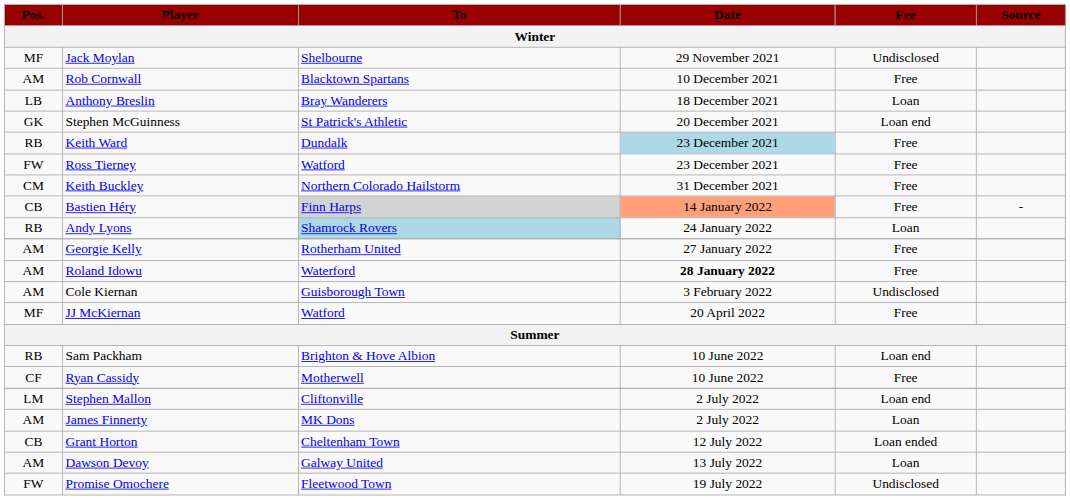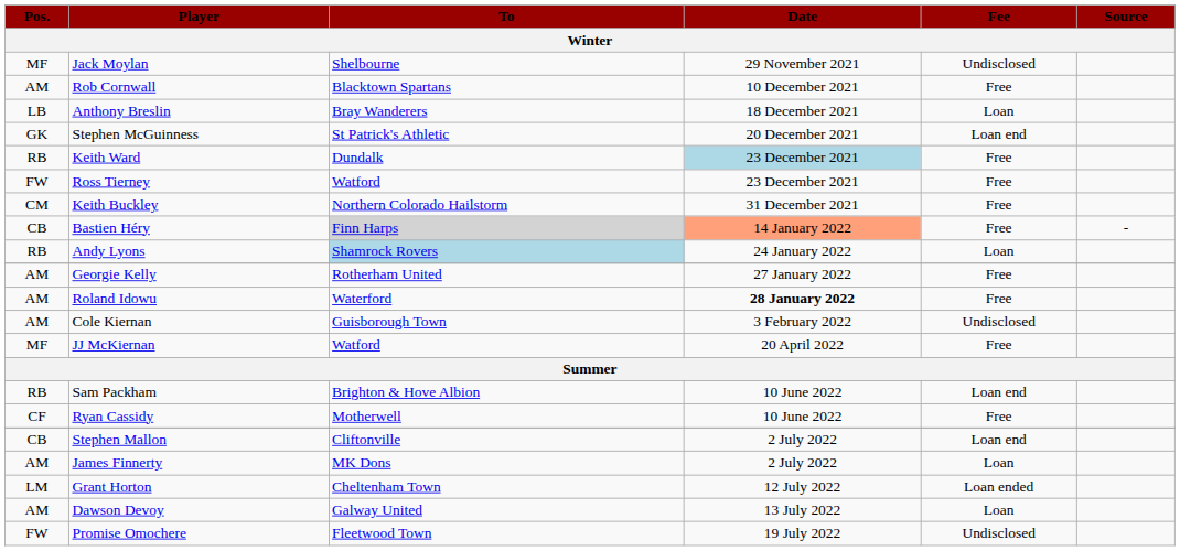Stephen Mallon | Pos.: LM -> CB
Grant Horton | Pos.: CB -> LM
